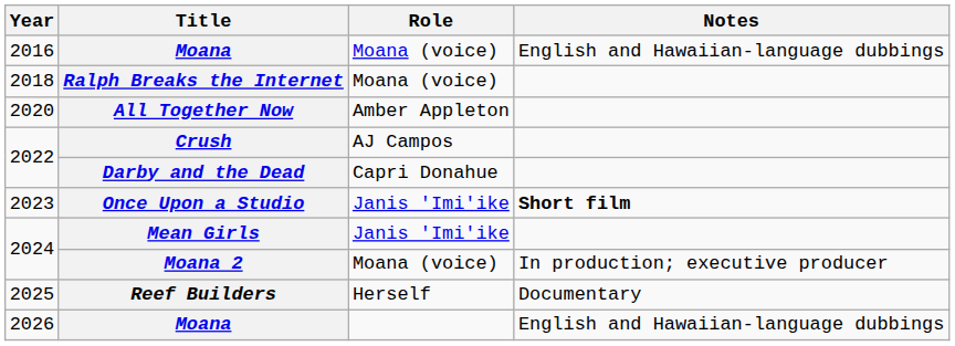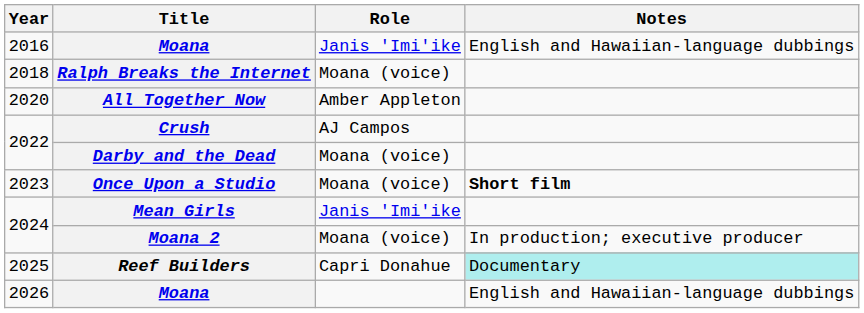2016 / Moana | Role: Moana (voice) -> Janis 'Imi'ike
Darby and the Dead | Role: Capri Donahue -> Moana (voice)
Once Upon a Studio | Role: Janis 'Imi'ike -> Moana (voice)
Reef Builders | Role: Herself -> Capri Donahue
Reef Builders | Notes: no background -> paleturquoise background
